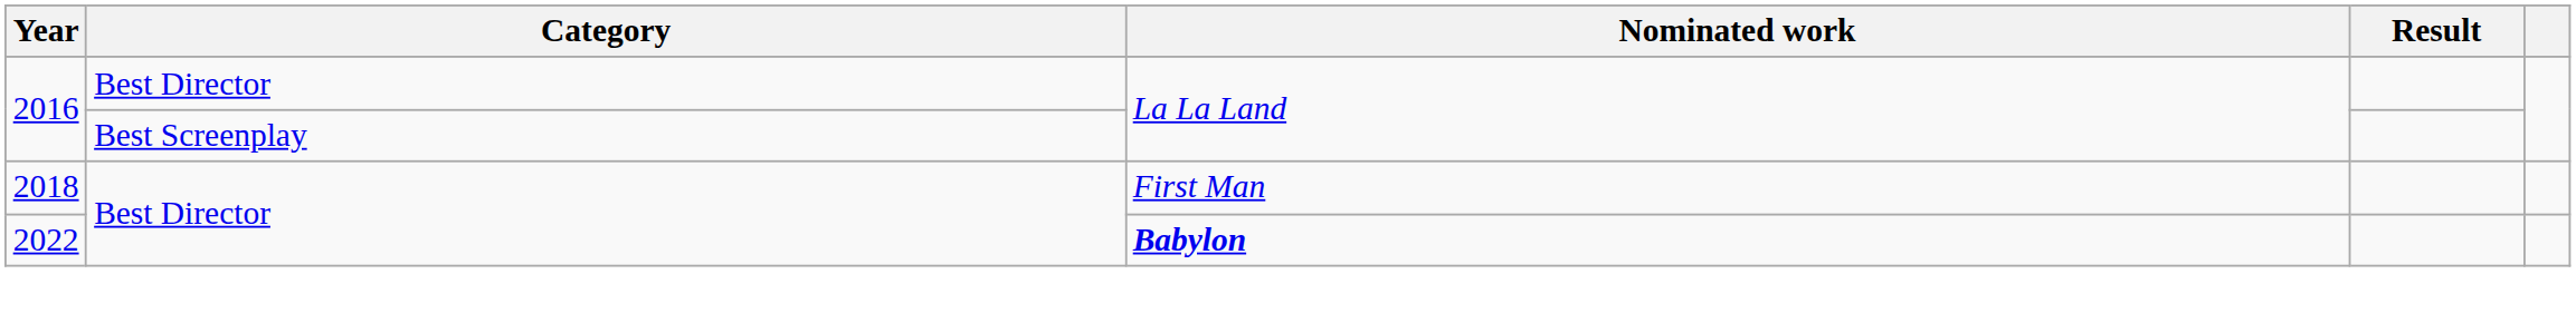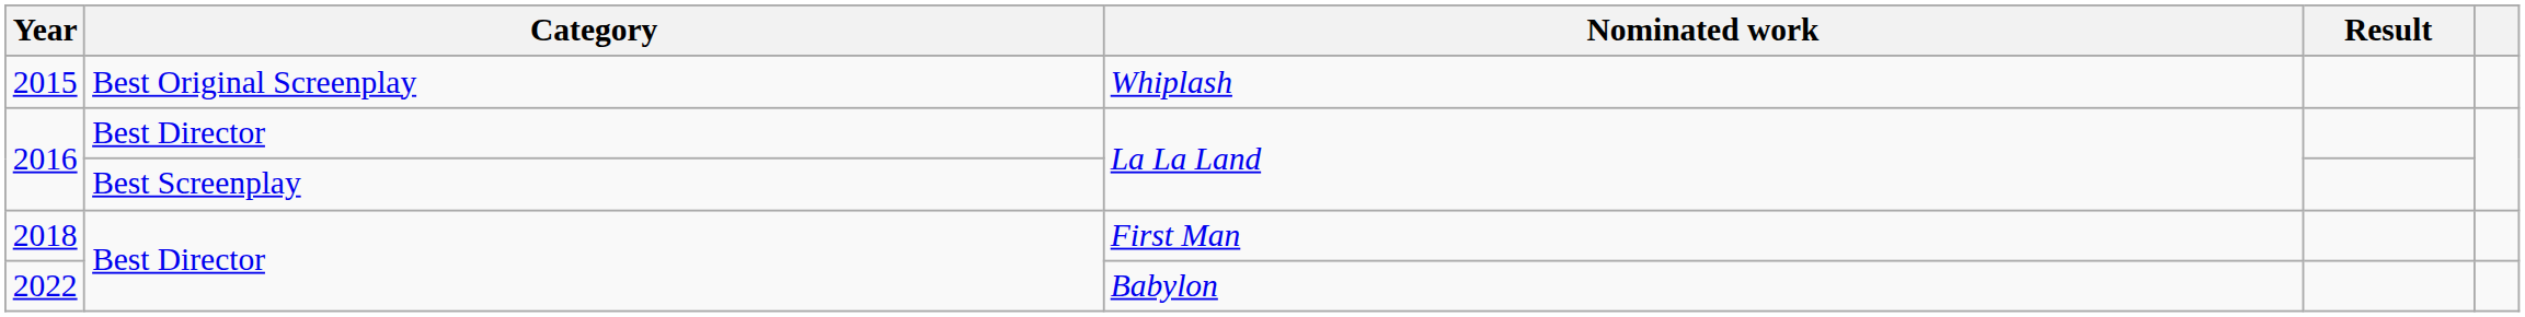+ row: 2015 | Best Original Screenplay | Whiplash
2022 | Nominated work: bold -> normal
